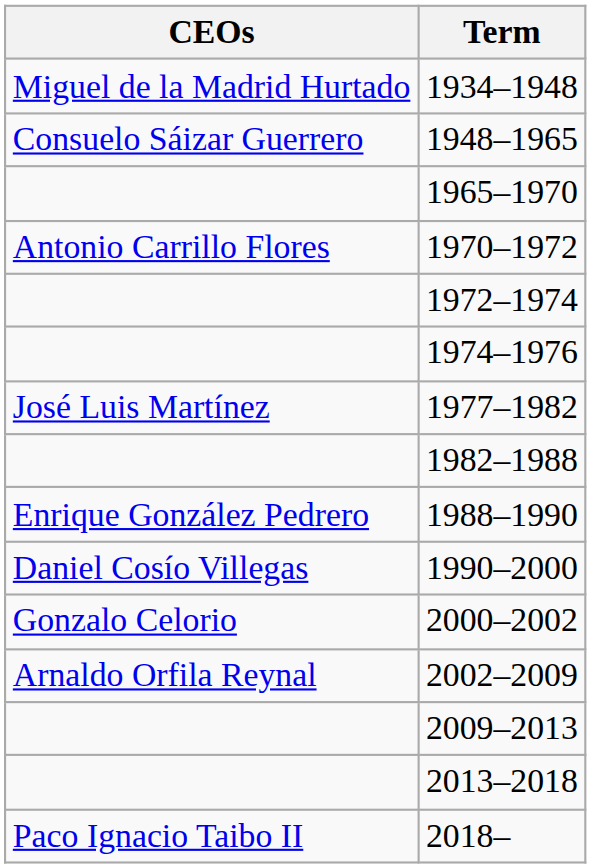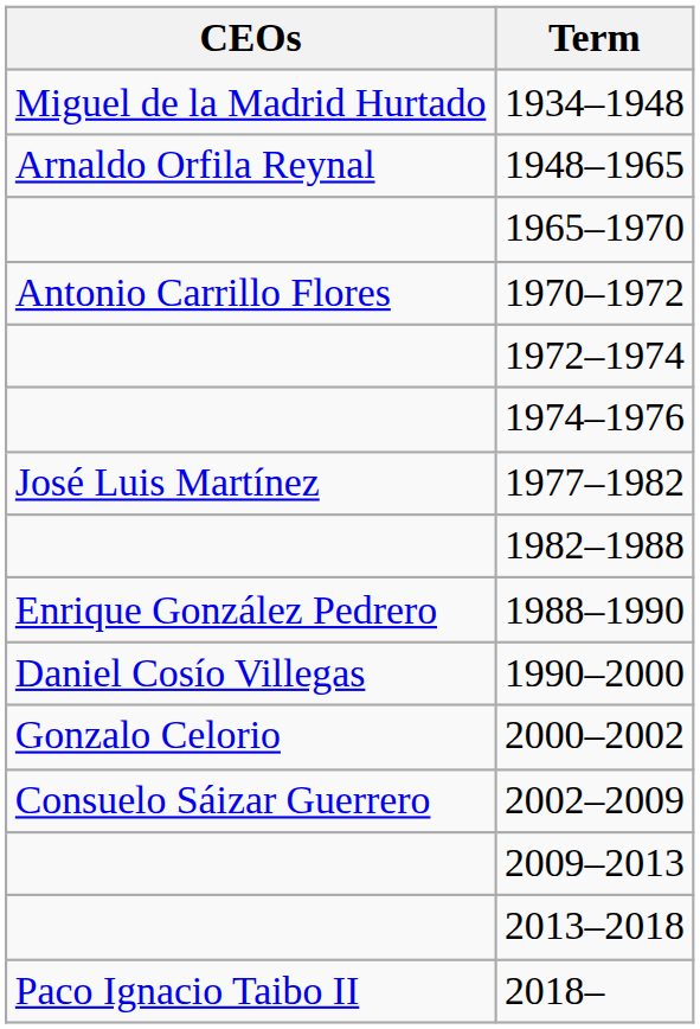1948–1965 | CEOs: Consuelo Sáizar Guerrero -> Arnaldo Orfila Reynal
2002–2009 | CEOs: Arnaldo Orfila Reynal -> Consuelo Sáizar Guerrero
